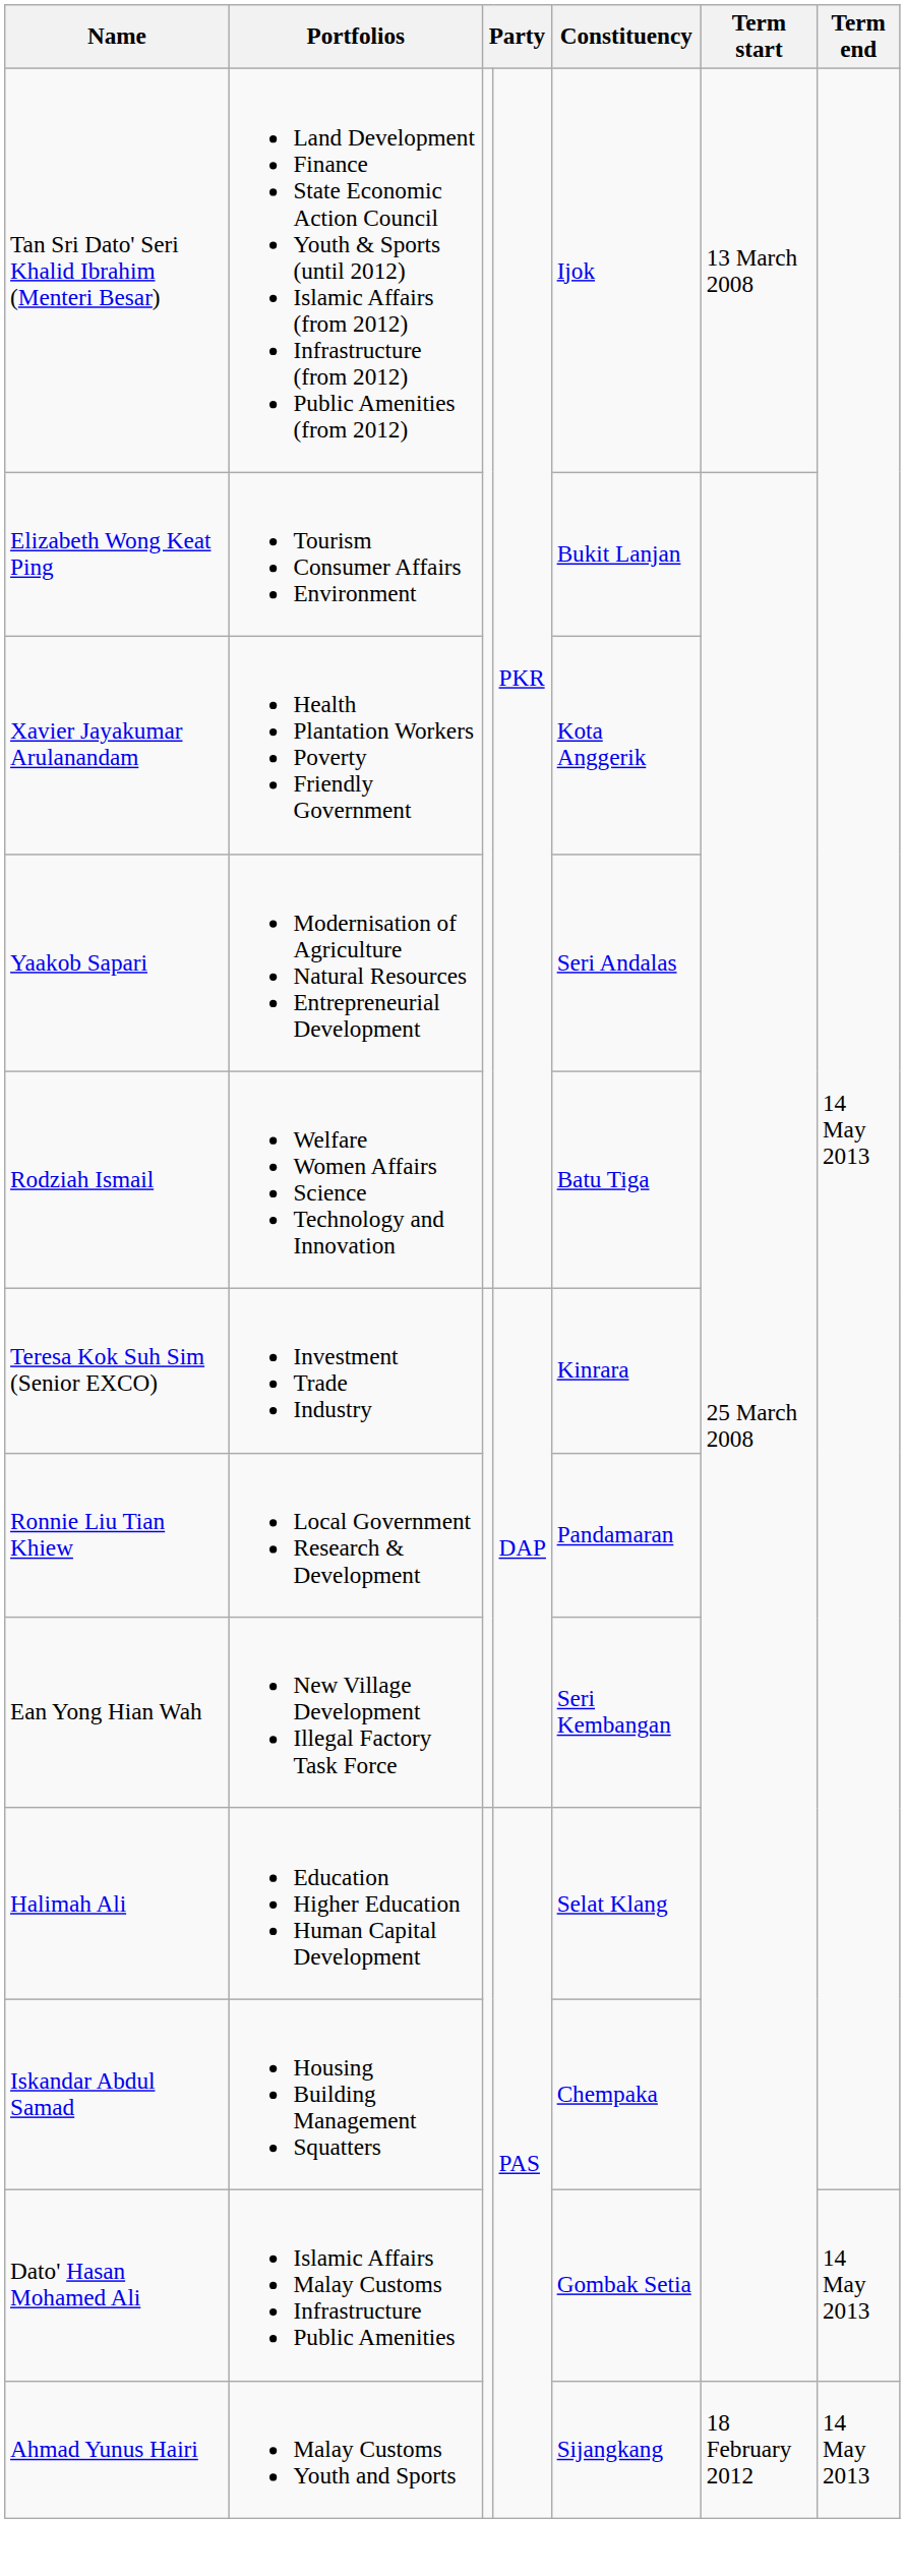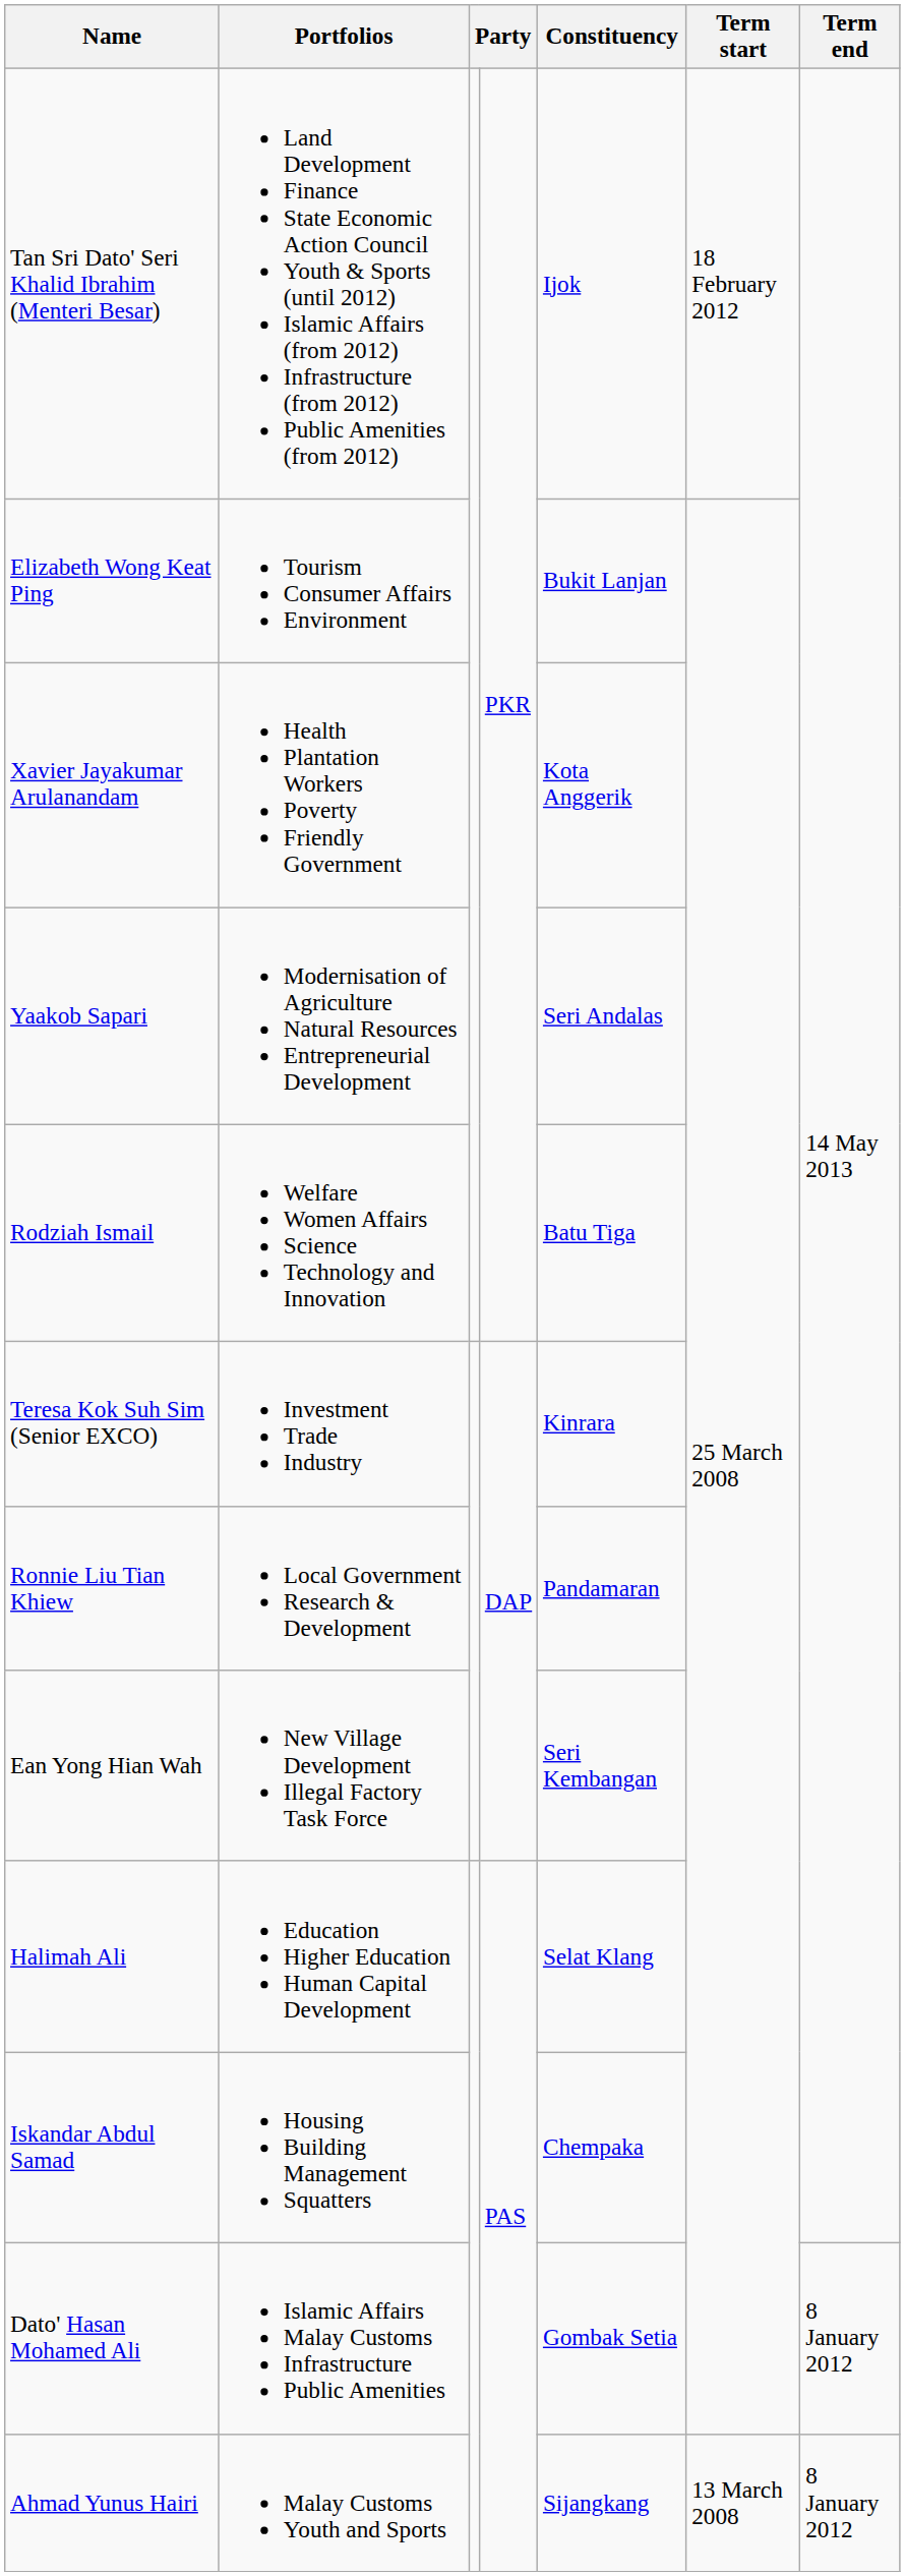Tan Sri Dato' Seri Khalid Ibrahim (Menteri Besar) | Term start: 13 March 2008 -> 18 February 2012
Dato' Hasan Mohamed Ali | Term end: 14 May 2013 -> 8 January 2012
Ahmad Yunus Hairi | Term start: 18 February 2012 -> 13 March 2008
Ahmad Yunus Hairi | Term end: 14 May 2013 -> 8 January 2012
